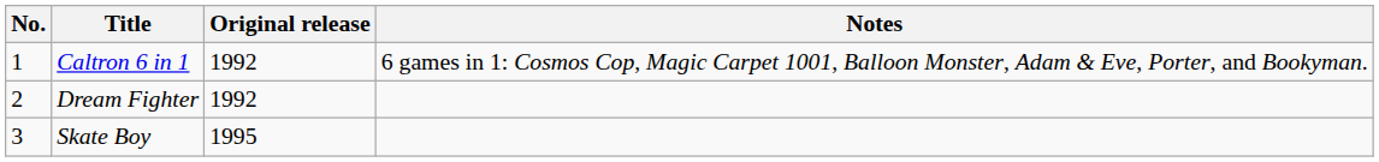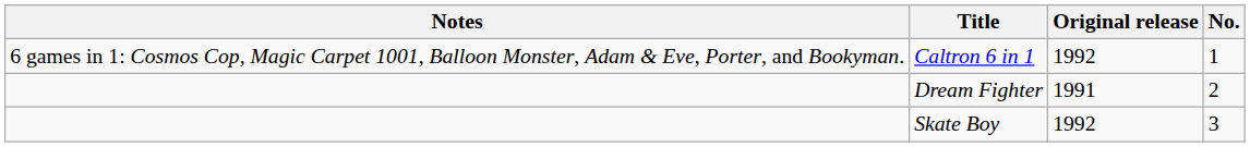columns swapped: No. <-> Notes
Dream Fighter | Original release: 1992 -> 1991
Skate Boy | Original release: 1995 -> 1992
